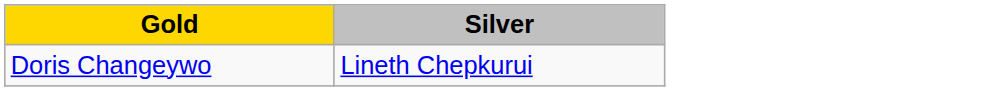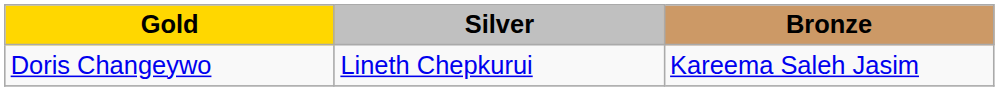+ column: Bronze | Kareema Saleh Jasim
